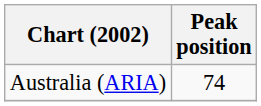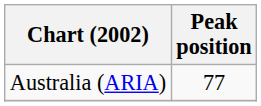Australia (ARIA) | Peak position: 74 -> 77
